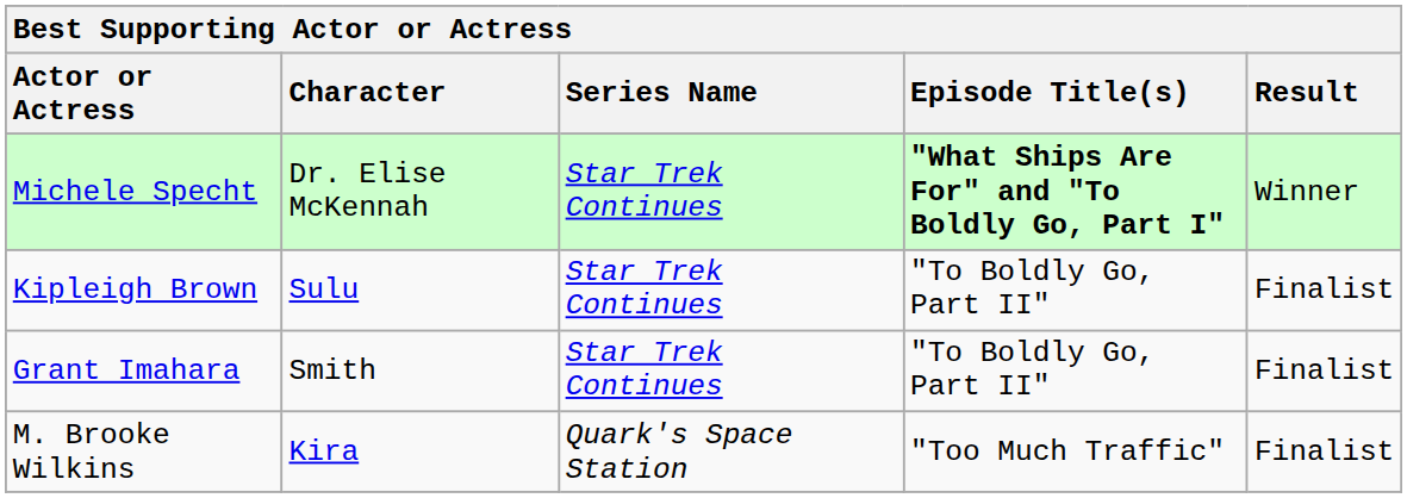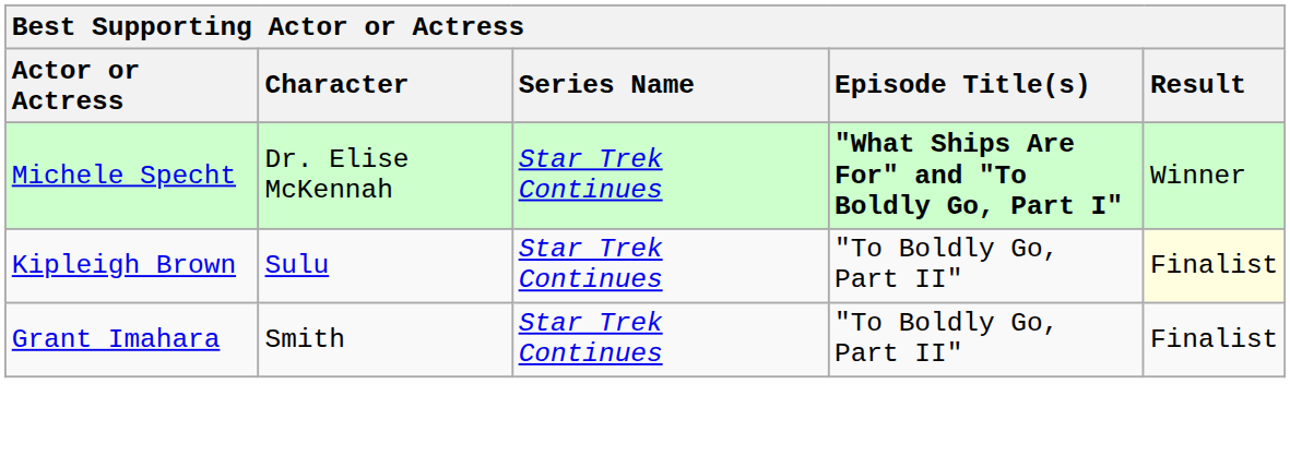Kipleigh Brown | Result: no background -> lightyellow background
- row: M. Brooke Wilkins | Kira | Quark's Space Station | "Too Much Traffic" | Finalist
